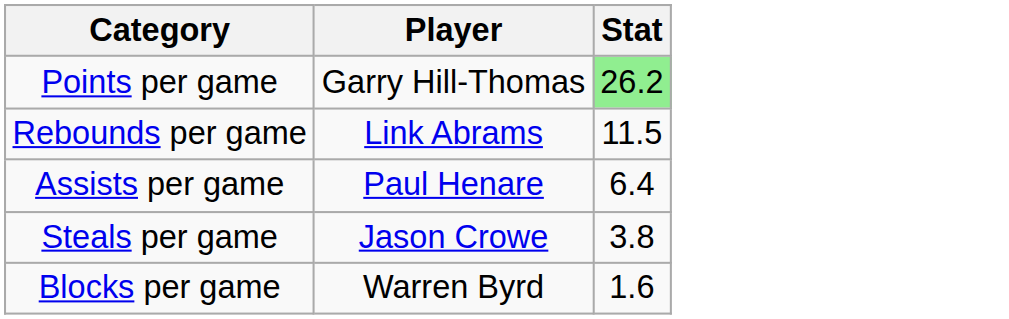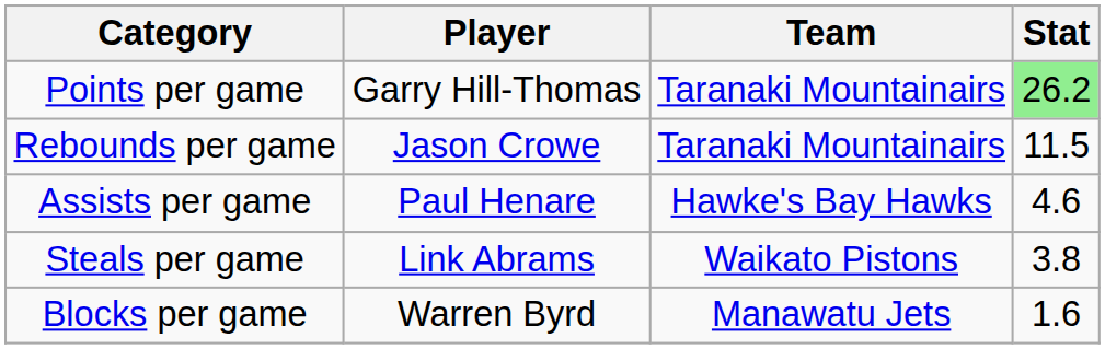+ column: Team | Taranaki Mountainairs | Taranaki Mountainairs | Hawke's Bay Hawks | Waikato Pistons | Manawatu Jets
Rebounds per game | Player: Link Abrams -> Jason Crowe
Assists per game | Stat: 6.4 -> 4.6
Steals per game | Player: Jason Crowe -> Link Abrams
